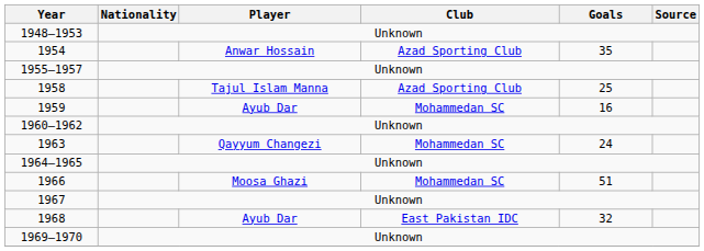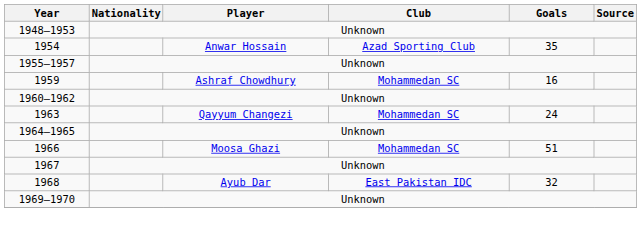- row: 1958 | Tajul Islam Manna | Azad Sporting Club | 25
1959 | Player: Ayub Dar -> Ashraf Chowdhury
